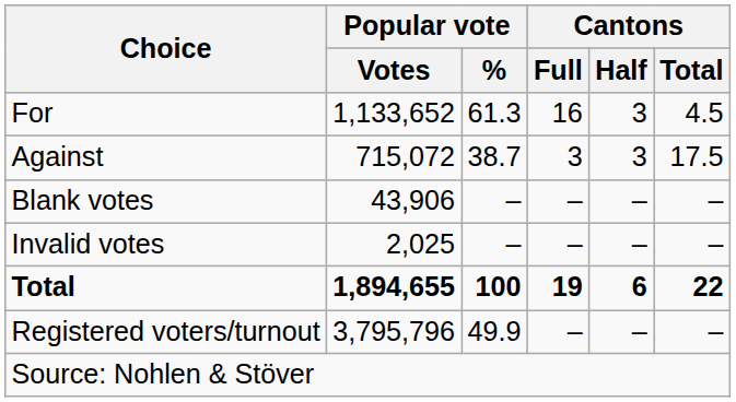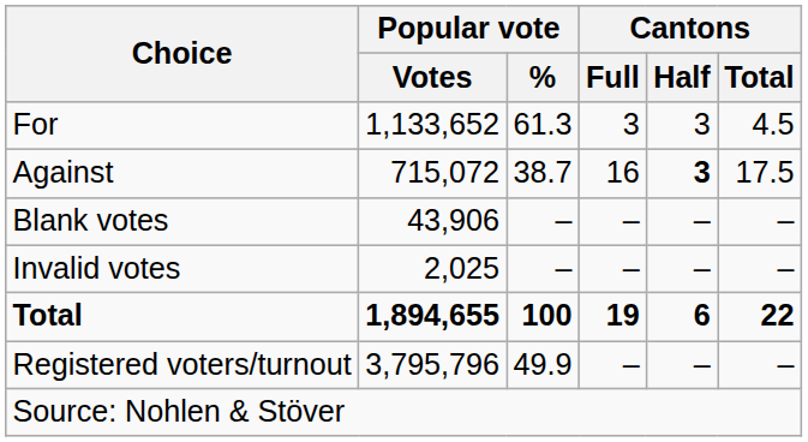For | Cantons / Full: 16 -> 3
Against | Cantons / Full: 3 -> 16
Against | Cantons / Half: normal -> bold
